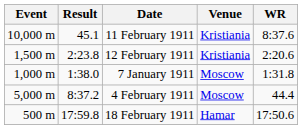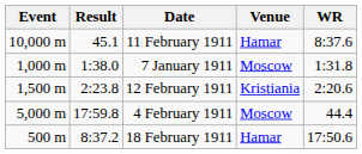11 February 1911 | Venue: Kristiania -> Hamar
rows swapped: 7 January 1911 <-> 12 February 1911
4 February 1911 | Result: 8:37.2 -> 17:59.8
18 February 1911 | Result: 17:59.8 -> 8:37.2
